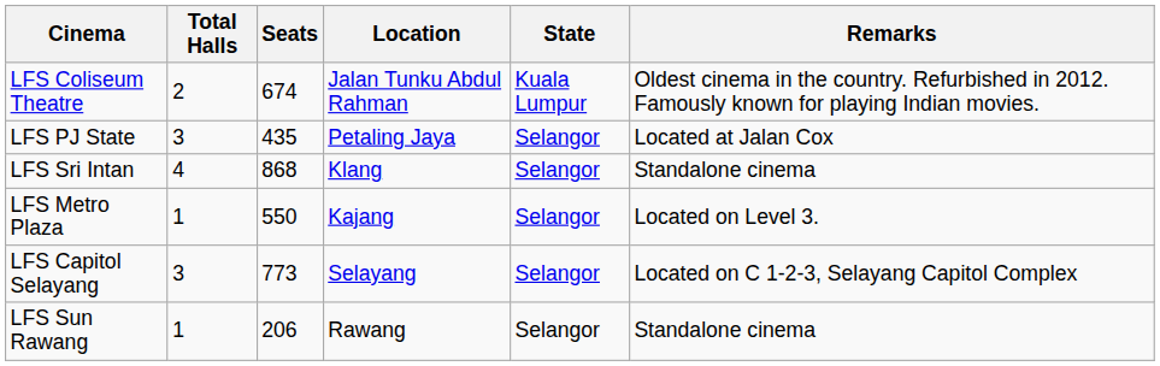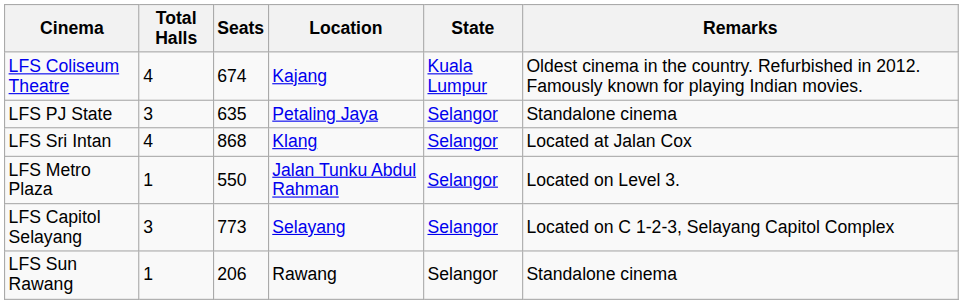LFS Coliseum Theatre | Total Halls: 2 -> 4
LFS Coliseum Theatre | Location: Jalan Tunku Abdul Rahman -> Kajang
LFS PJ State | Seats: 435 -> 635
LFS PJ State | Remarks: Located at Jalan Cox -> Standalone cinema
LFS Sri Intan | Remarks: Standalone cinema -> Located at Jalan Cox
LFS Metro Plaza | Location: Kajang -> Jalan Tunku Abdul Rahman
